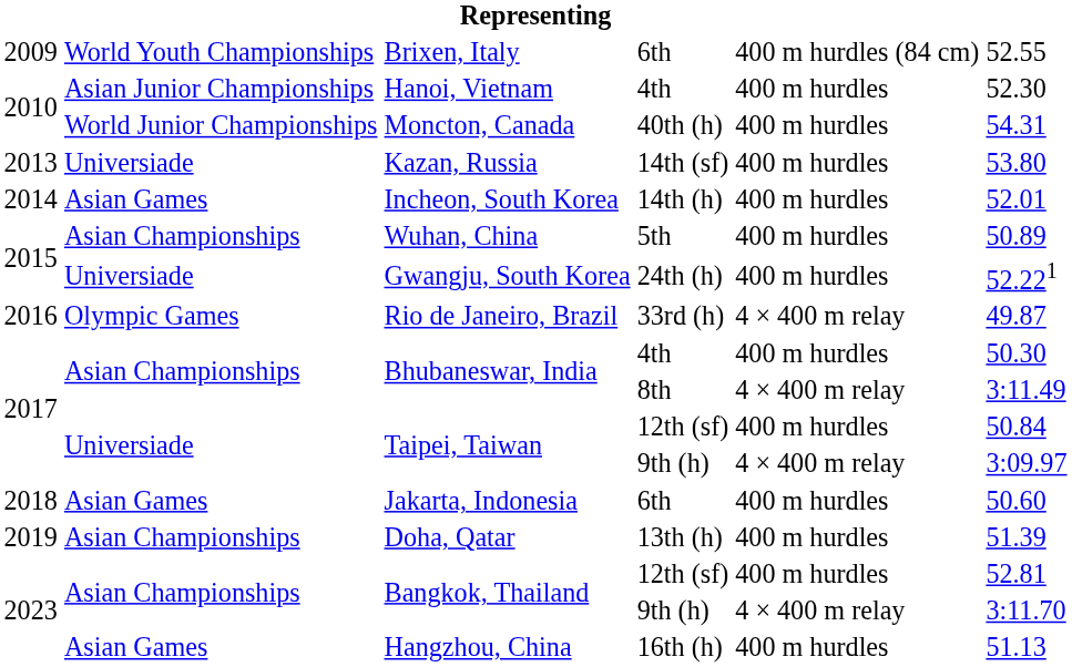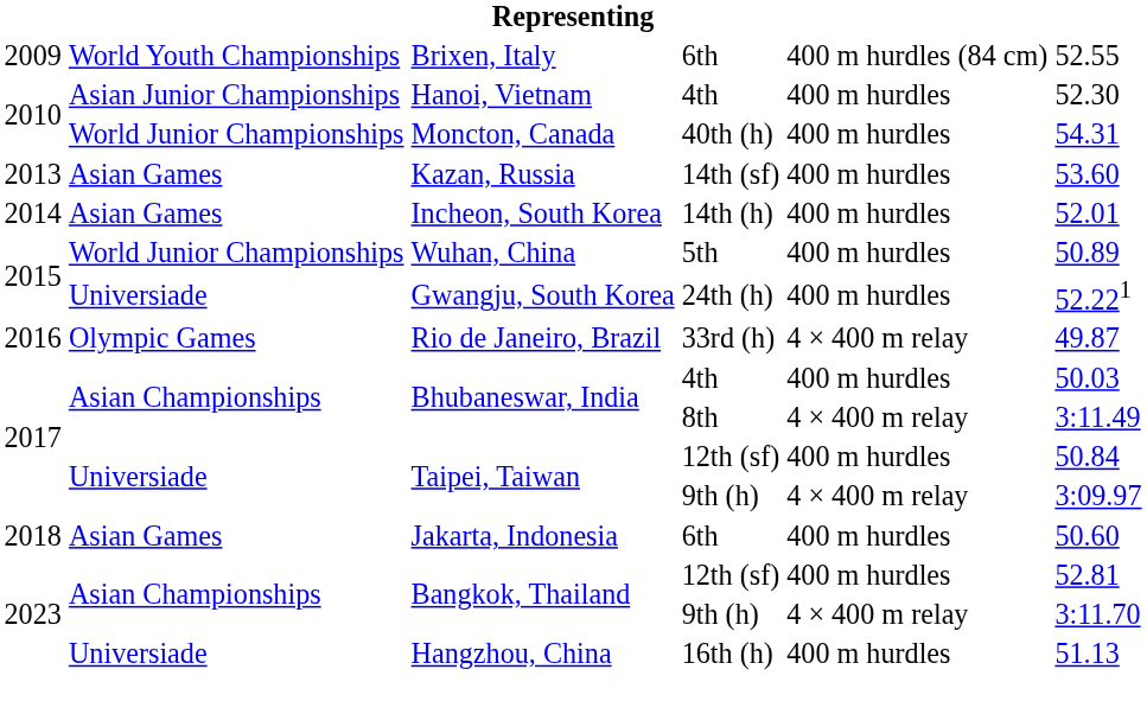Kazan, Russia | column 2: Universiade -> Asian Games
Kazan, Russia | column 6: 53.80 -> 53.60
Wuhan, China | column 2: Asian Championships -> World Junior Championships
Bhubaneswar, India / 4th | column 6: 50.30 -> 50.03
- row: 2019 | Asian Championships | Doha, Qatar | 13th (h) | 400 m hurdles | 51.39
Hangzhou, China | column 2: Asian Games -> Universiade
